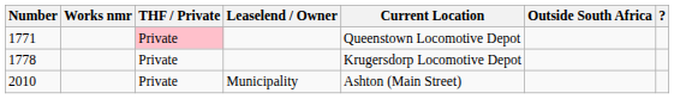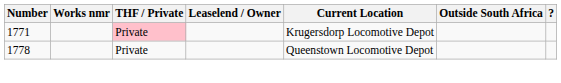1771 | Current Location: Queenstown Locomotive Depot -> Krugersdorp Locomotive Depot
1778 | Current Location: Krugersdorp Locomotive Depot -> Queenstown Locomotive Depot
- row: 2010 | Private | Municipality | Ashton (Main Street)
